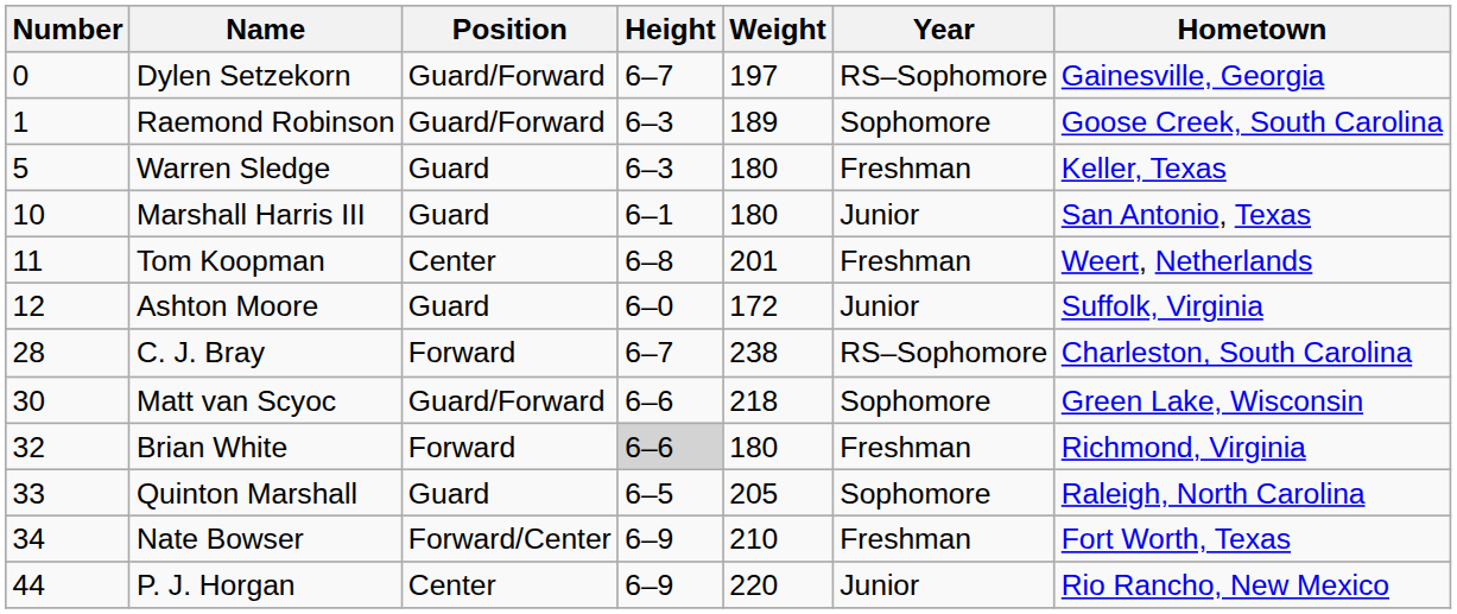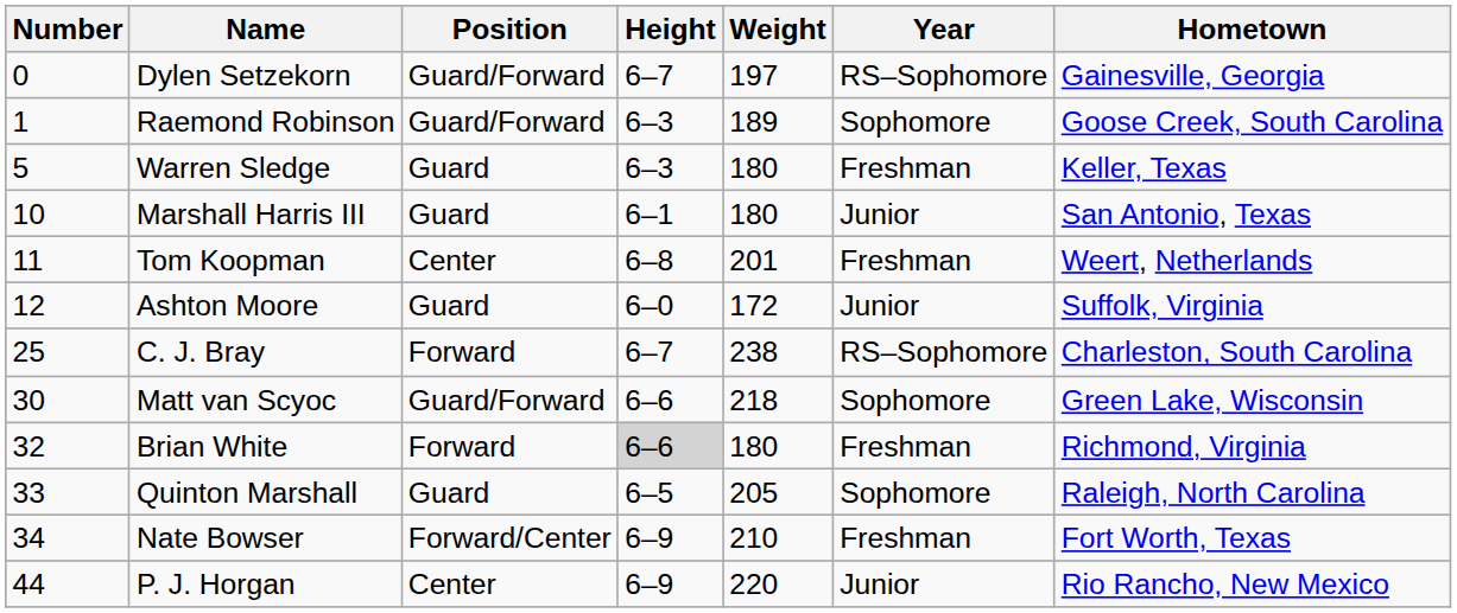C. J. Bray | Number: 28 -> 25
